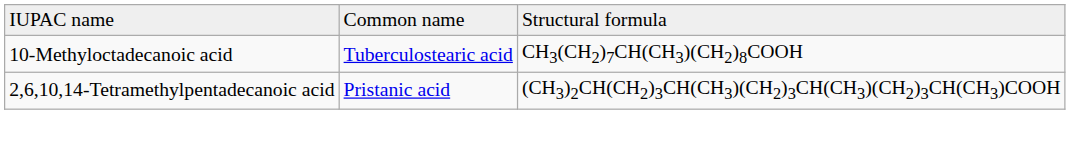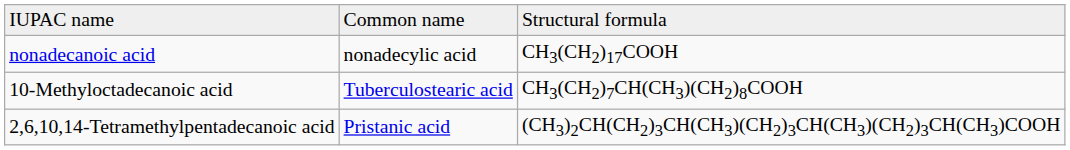+ row: nonadecanoic acid | nonadecylic acid | CH3(CH2)17COOH
